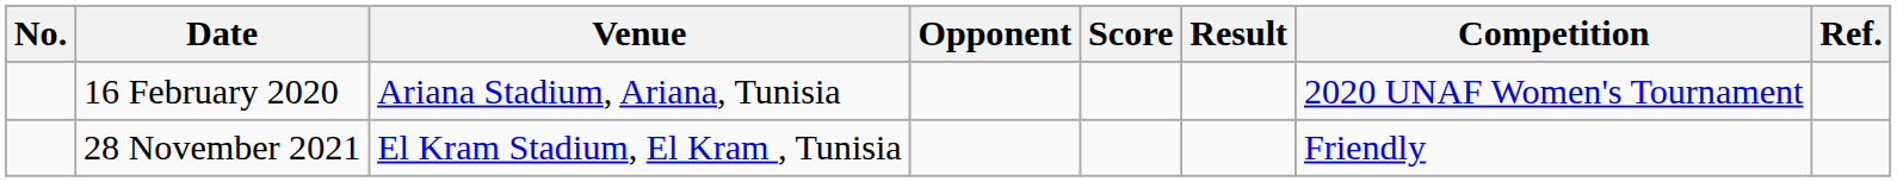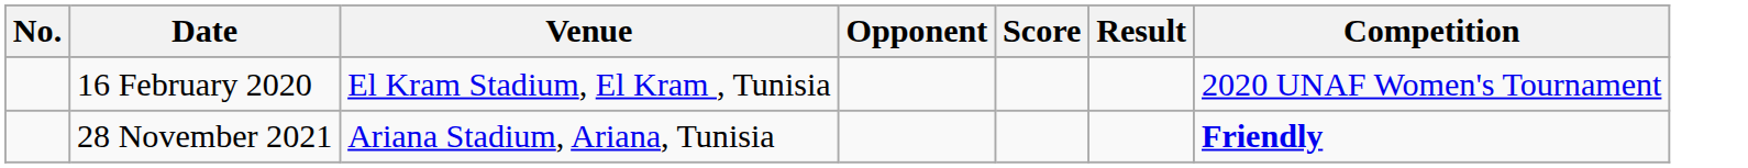- column: Ref.
16 February 2020 | Venue: Ariana Stadium, Ariana, Tunisia -> El Kram Stadium, El Kram , Tunisia
28 November 2021 | Venue: El Kram Stadium, El Kram , Tunisia -> Ariana Stadium, Ariana, Tunisia
28 November 2021 | Competition: normal -> bold
